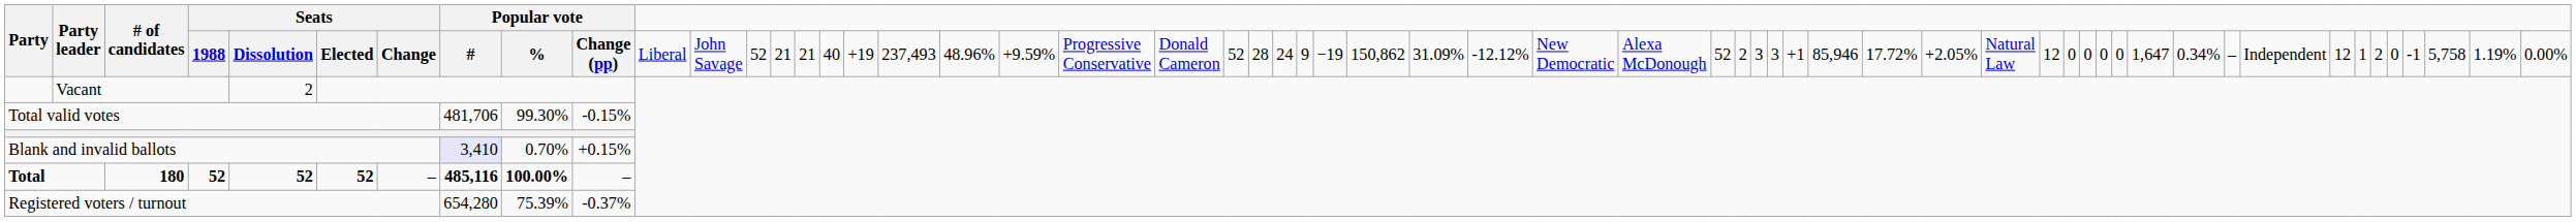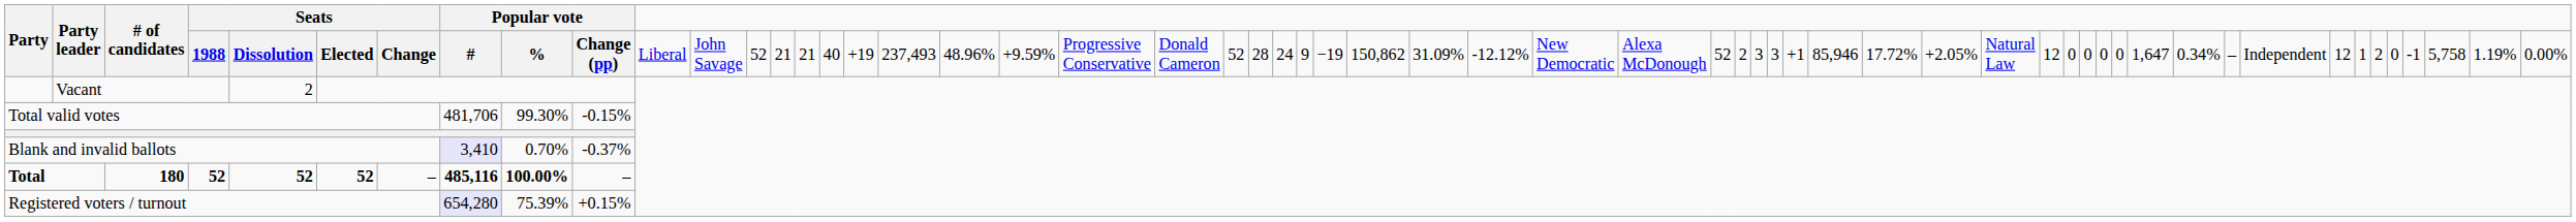Blank and invalid ballots | column 11: +0.15% -> -0.37%
Registered voters / turnout | column 9: no background -> lavender background
Registered voters / turnout | column 11: -0.37% -> +0.15%
